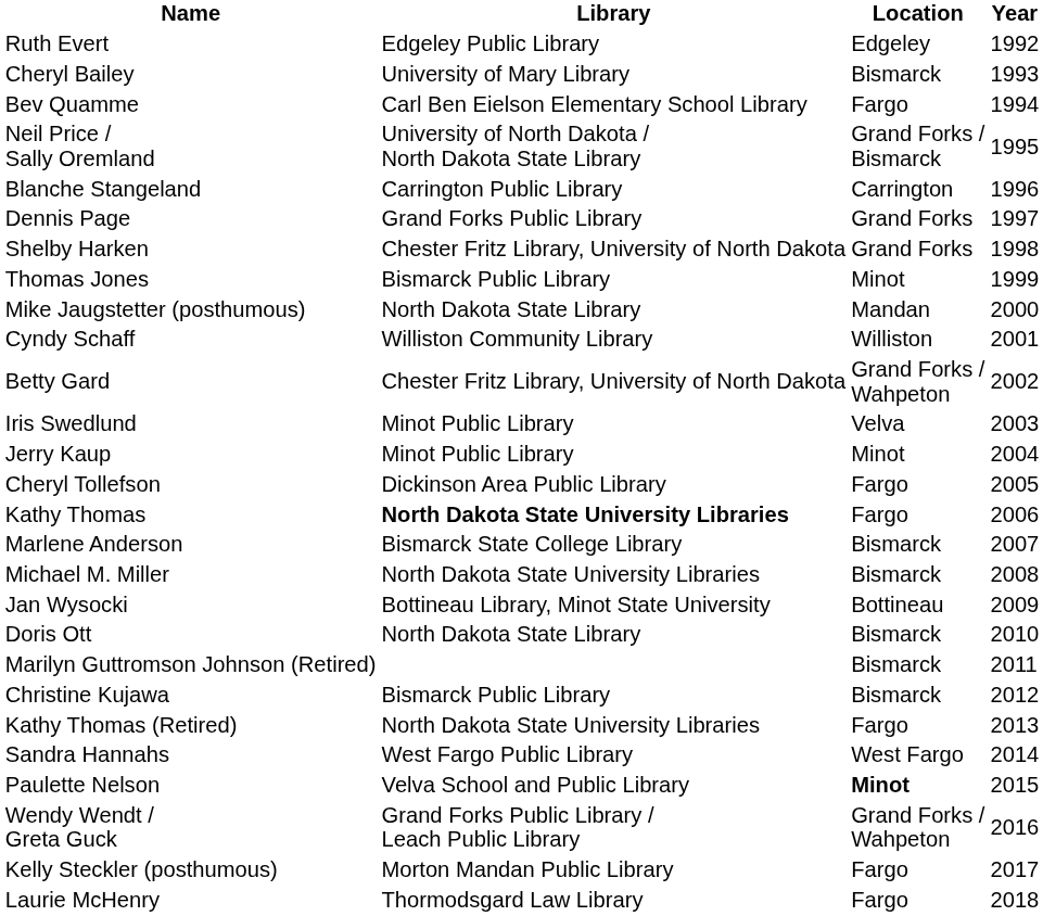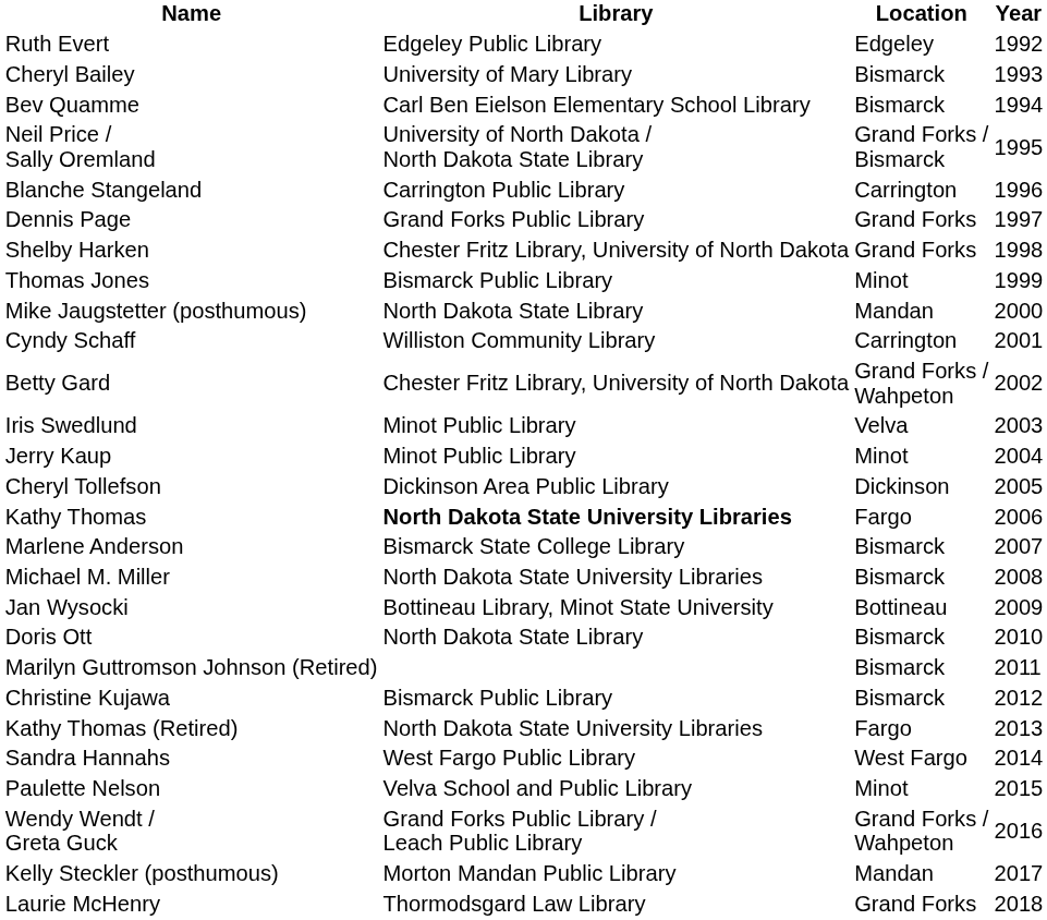Bev Quamme | Location: Fargo -> Bismarck
Cyndy Schaff | Location: Williston -> Carrington
Cheryl Tollefson | Location: Fargo -> Dickinson
Paulette Nelson | Location: bold -> normal
Kelly Steckler (posthumous) | Location: Fargo -> Mandan
Laurie McHenry | Location: Fargo -> Grand Forks
